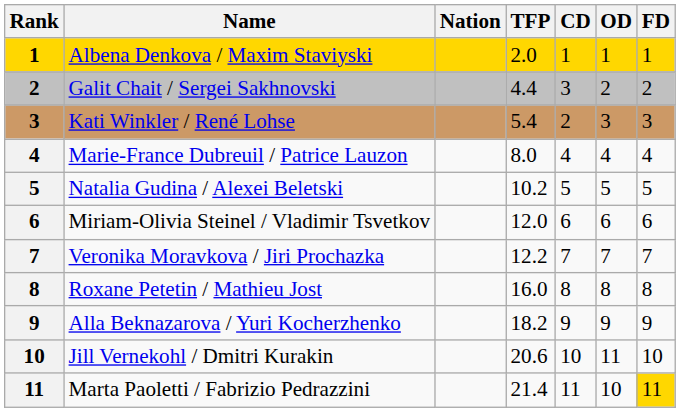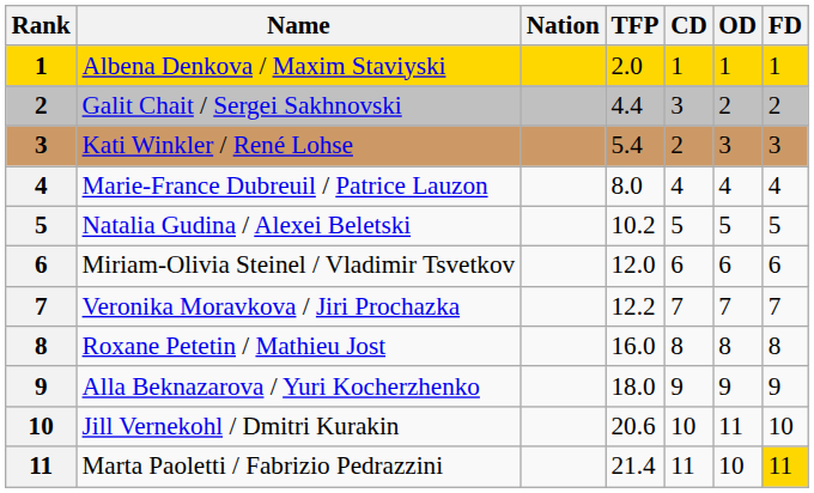Alla Beknazarova / Yuri Kocherzhenko | TFP: 18.2 -> 18.0
